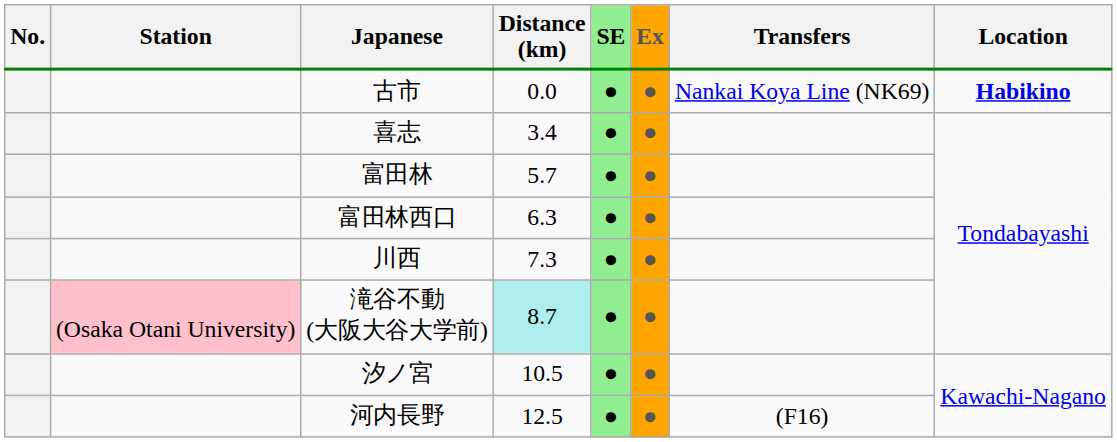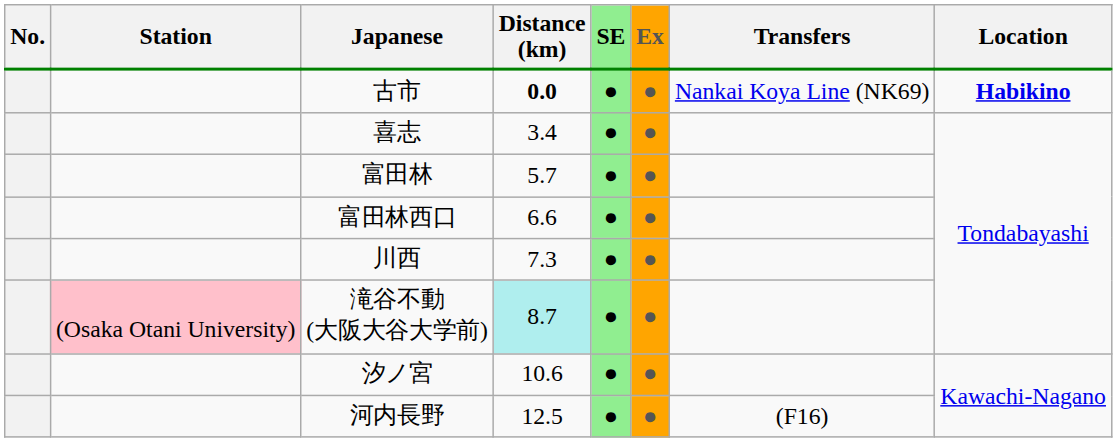古市 | Distance (km): normal -> bold
富田林西口 | Distance (km): 6.3 -> 6.6
汐ノ宮 | Distance (km): 10.5 -> 10.6
